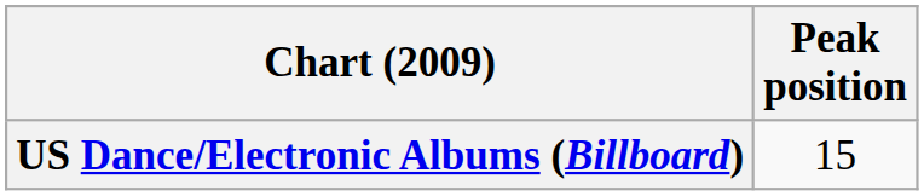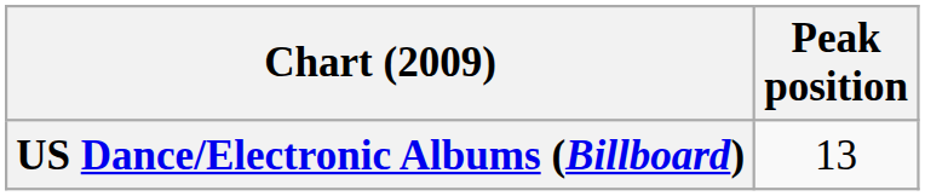US Dance/Electronic Albums (Billboard) | Peak position: 15 -> 13
